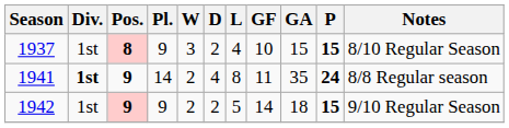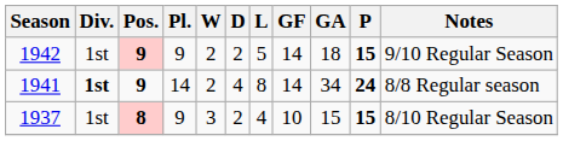rows swapped: 1937 <-> 1942
1941 | GF: 11 -> 14
1941 | GA: 35 -> 34
